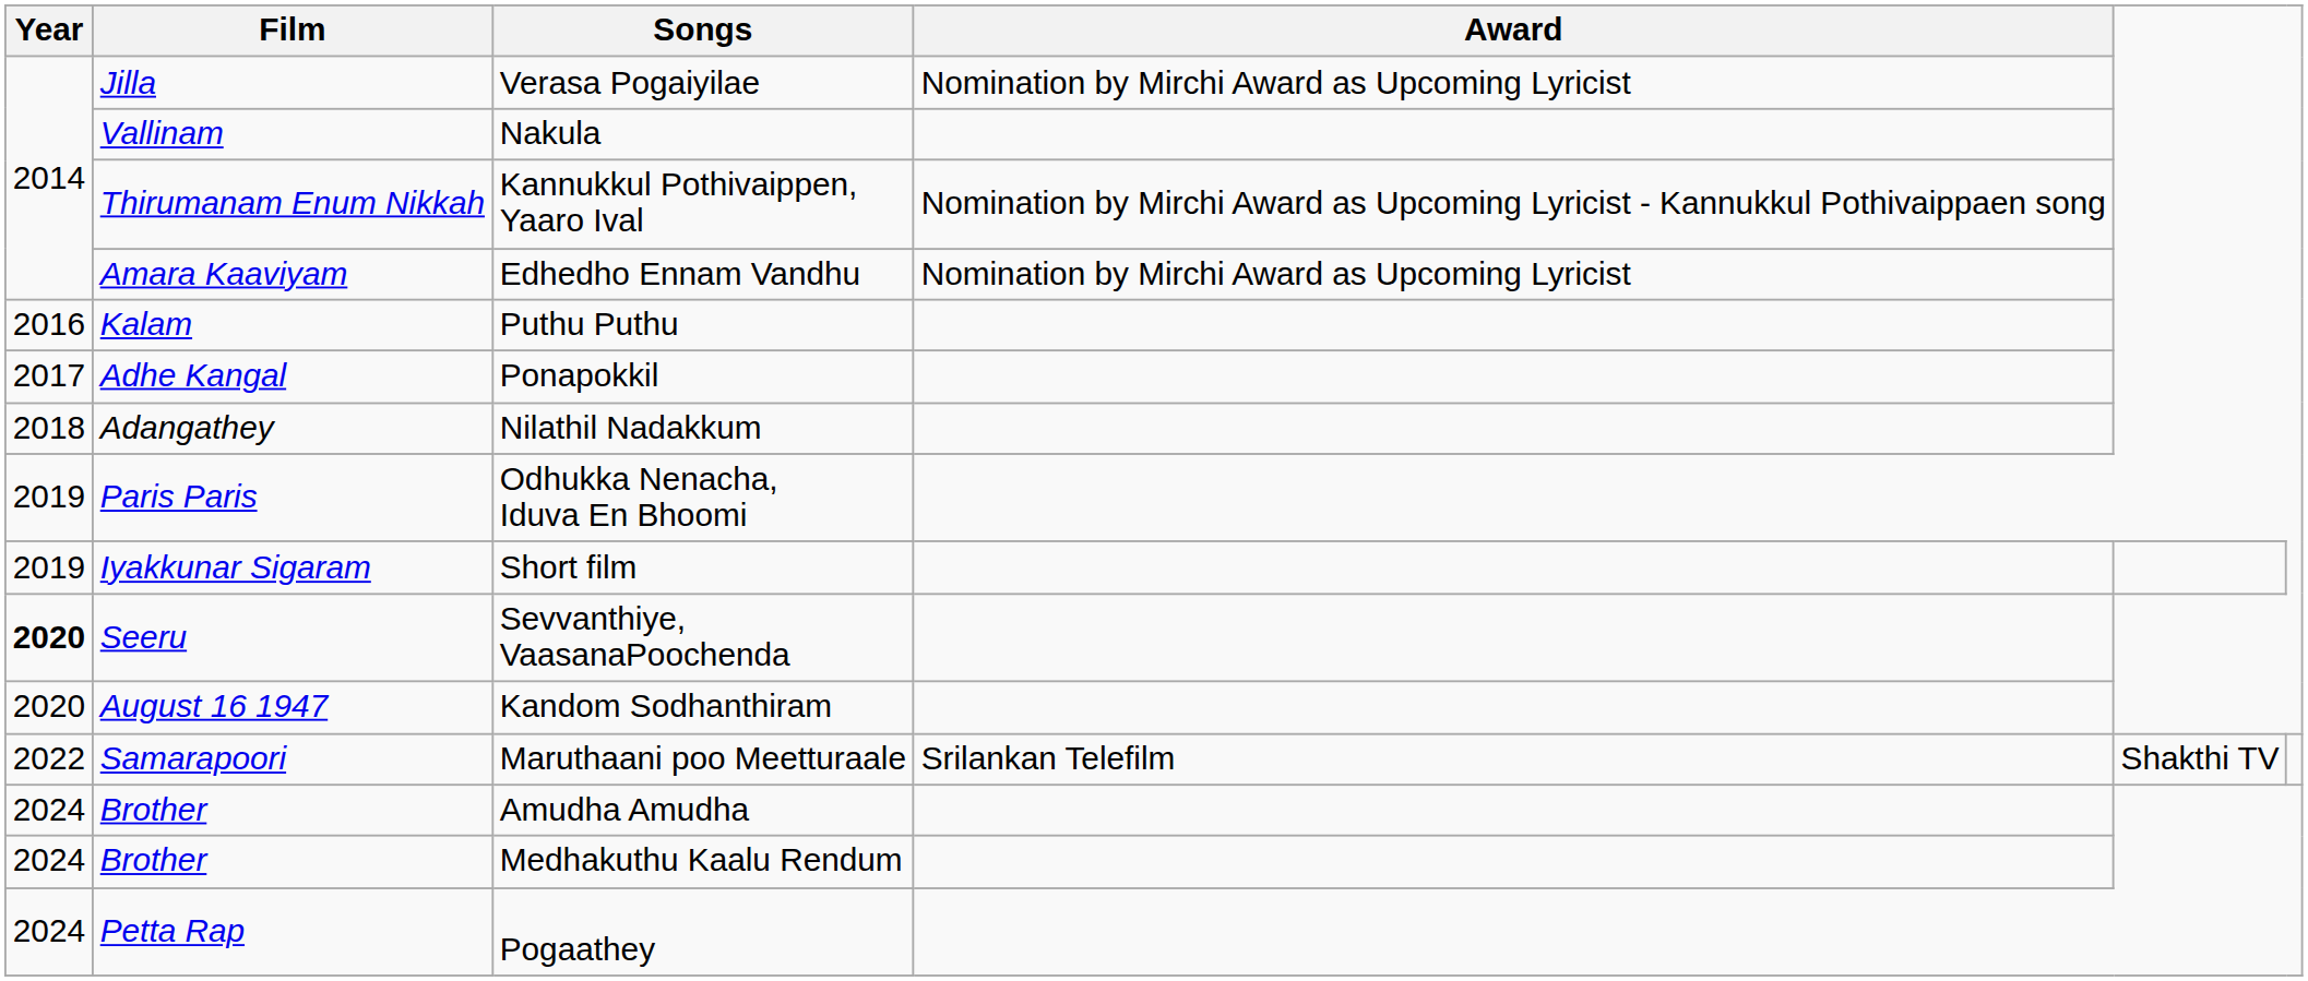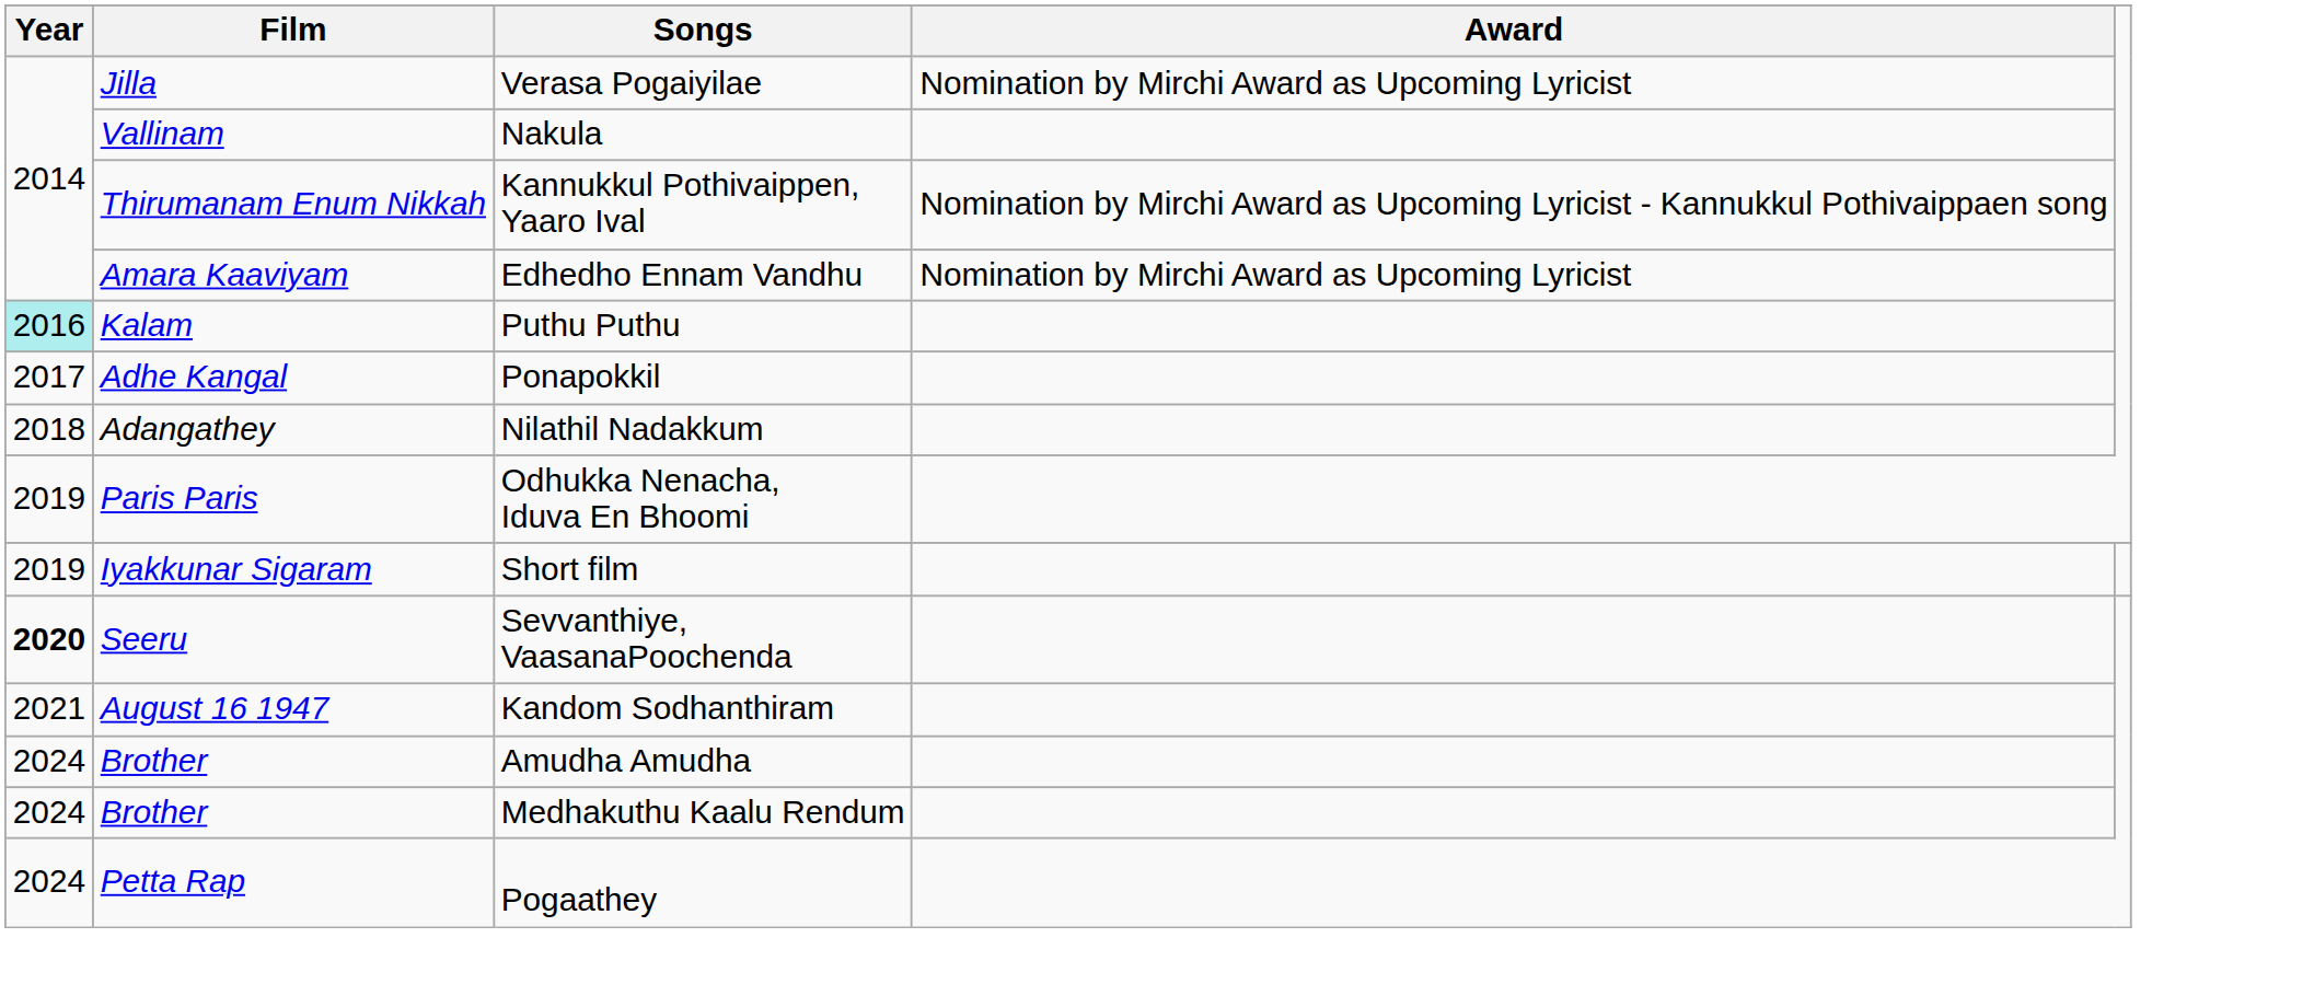Puthu Puthu | Year: no background -> paleturquoise background
Kandom Sodhanthiram | Year: 2020 -> 2021
- row: 2022 | Samarapoori | Maruthaani poo Meetturaale | Srilankan Telefilm | Shakthi TV
